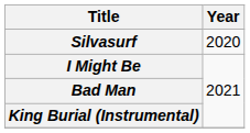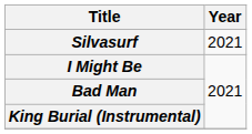Silvasurf | Year: 2020 -> 2021
